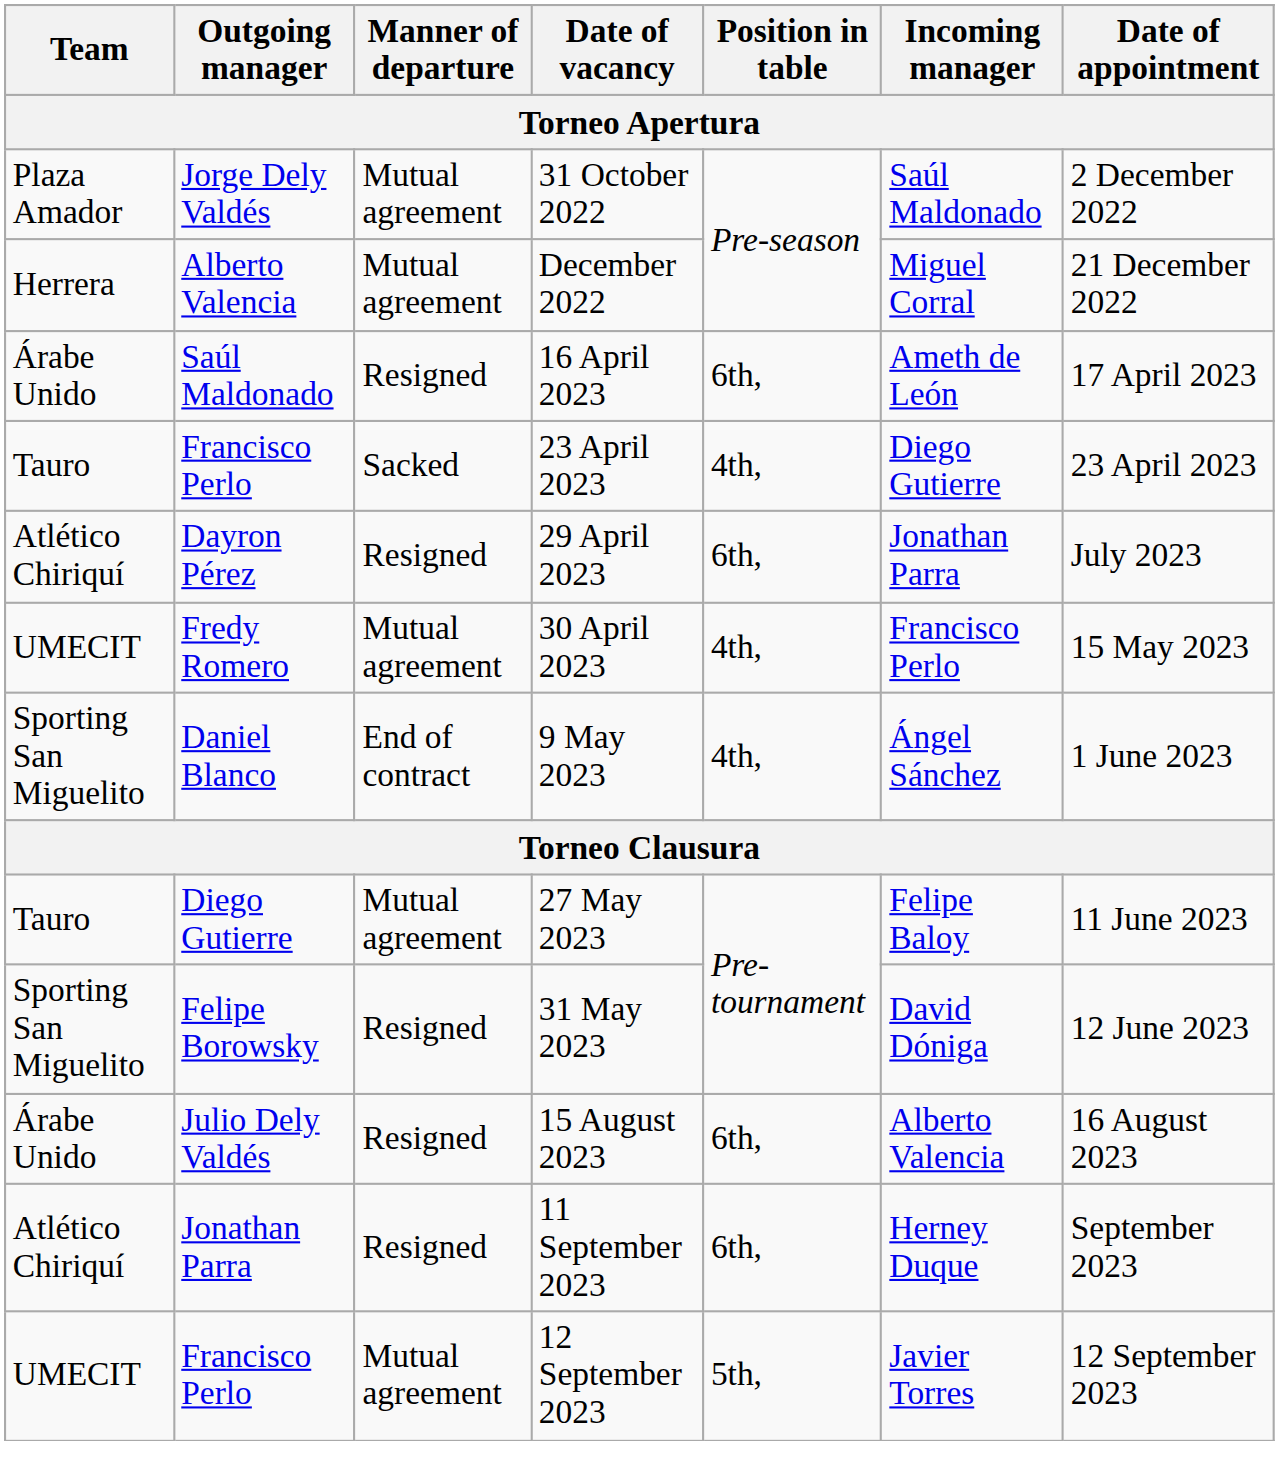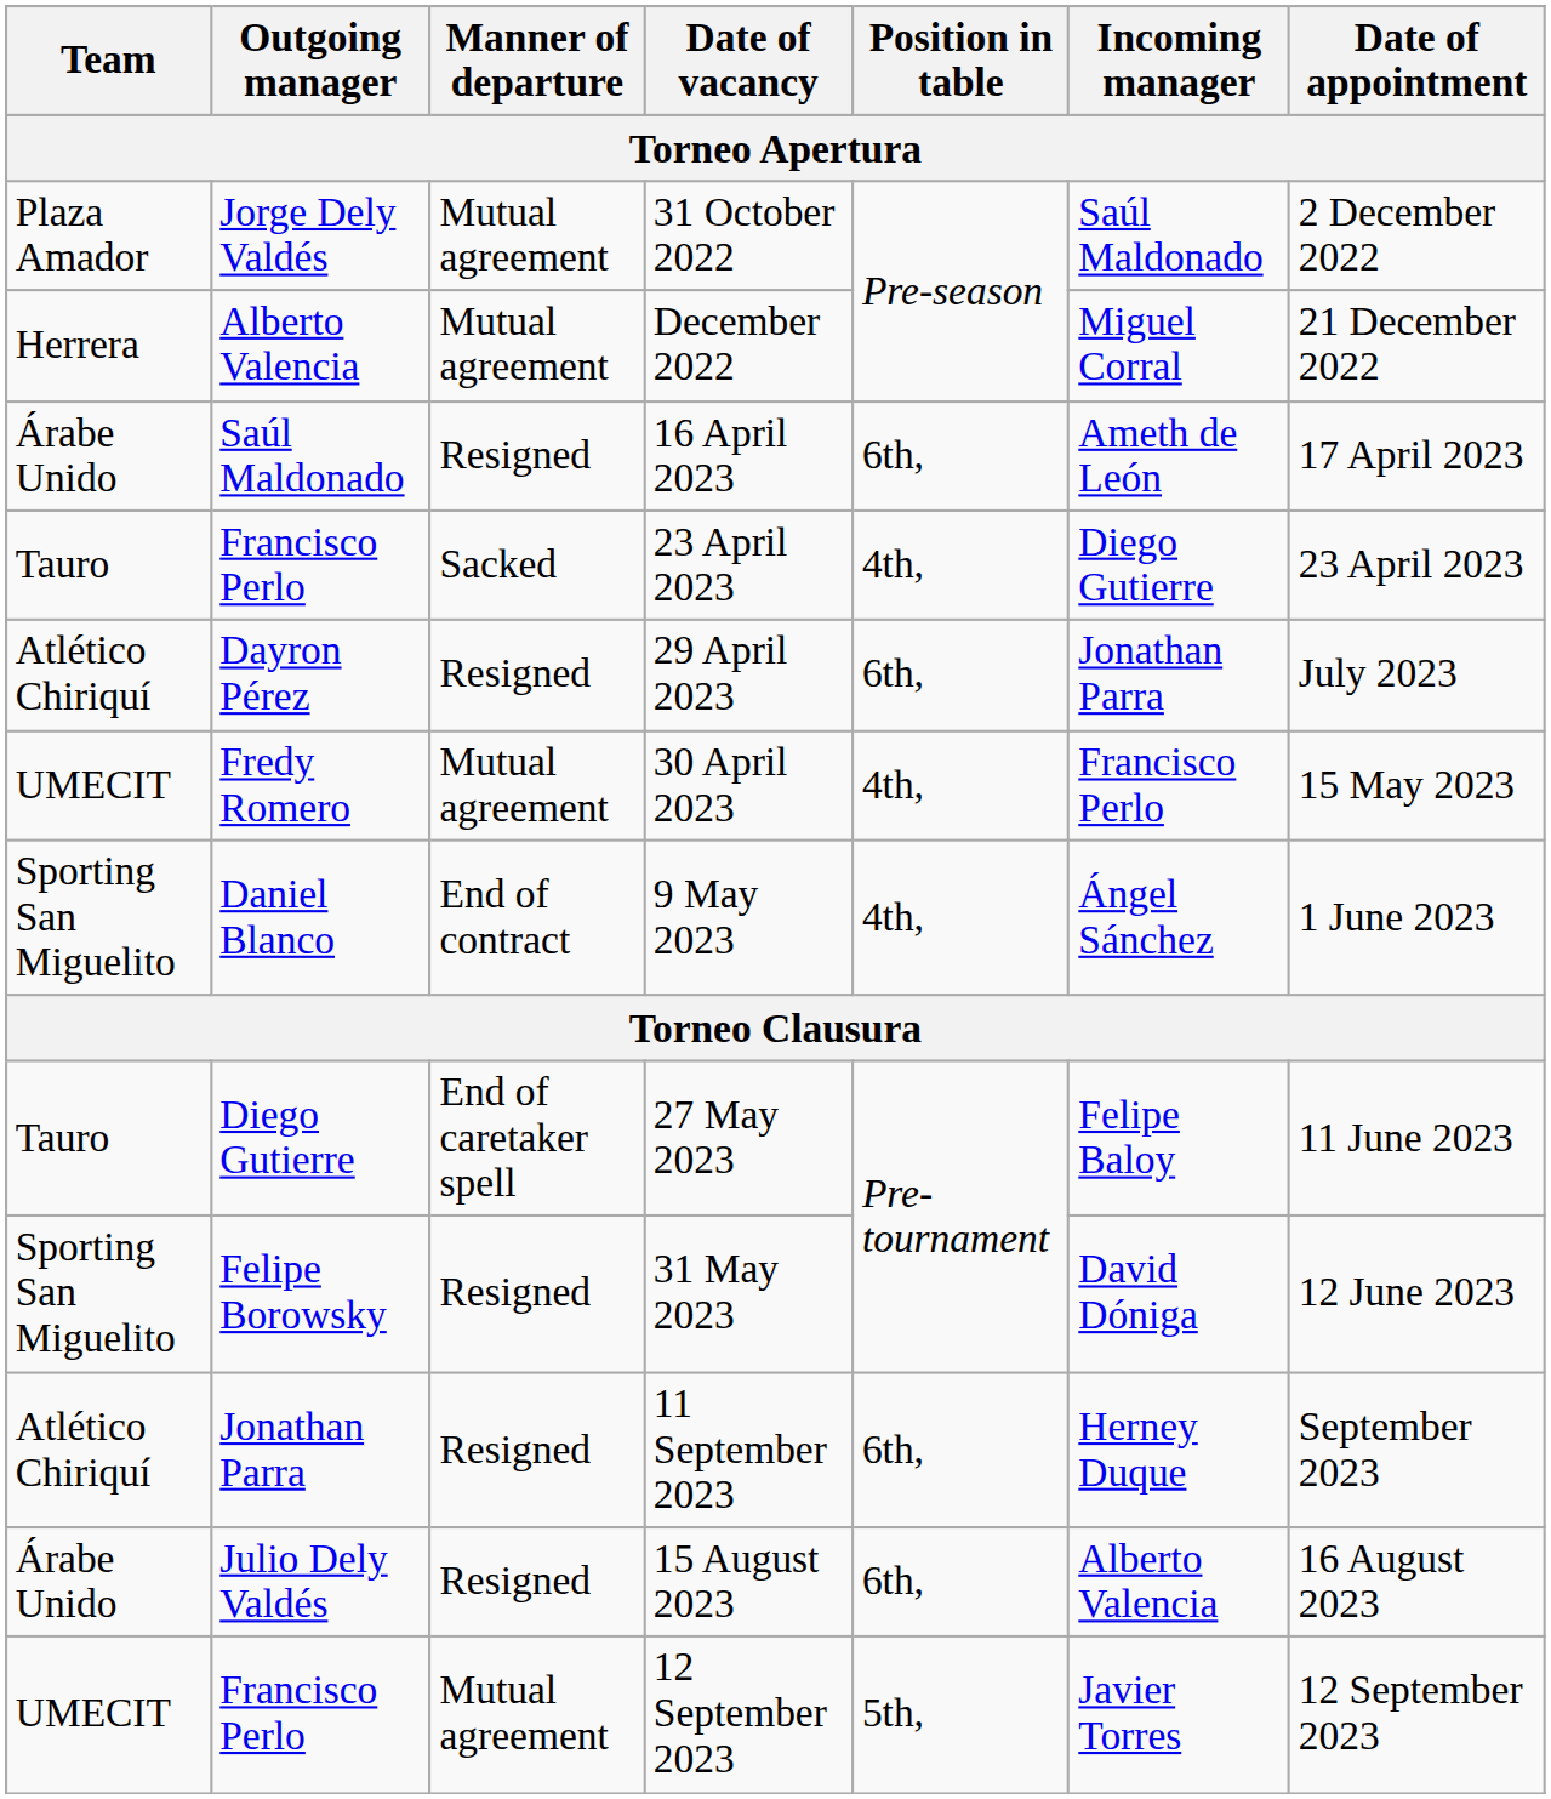27 May 2023 | Manner of departure: Mutual agreement -> End of caretaker spell
rows swapped: 15 August 2023 <-> 11 September 2023
